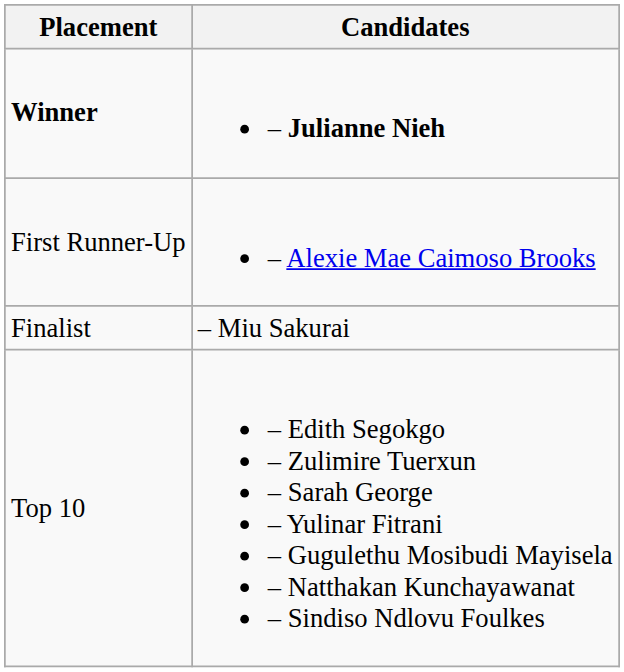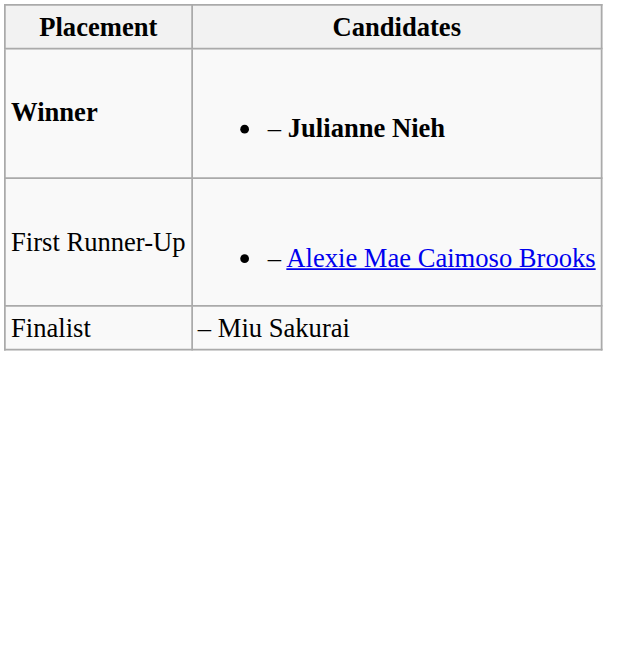- row: Top 10 | – Edith Segokgo – Zulimire Tuerxun – Sarah George – Yulinar Fitrani – Gugulethu Mosibudi Mayisela – Natthakan Kunchayawanat – Sindiso Ndlovu Foulkes
